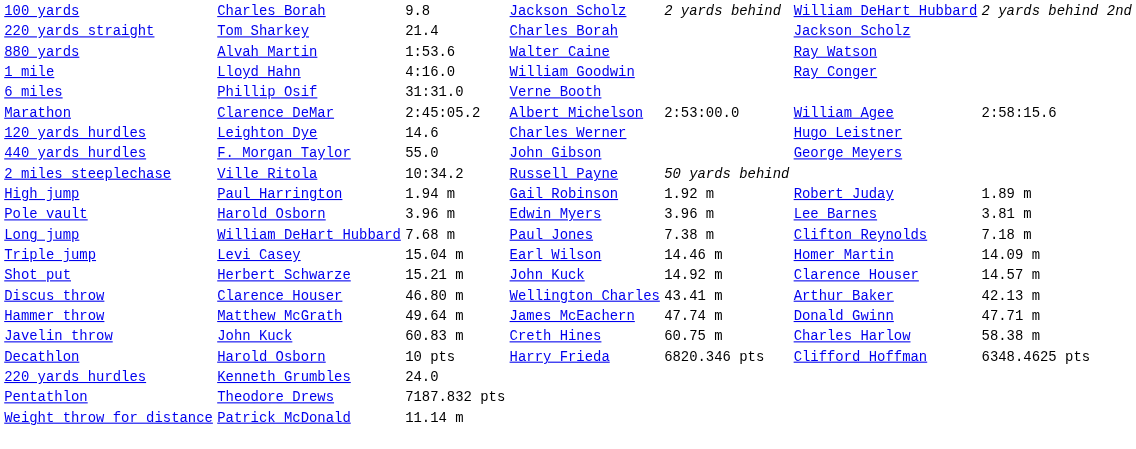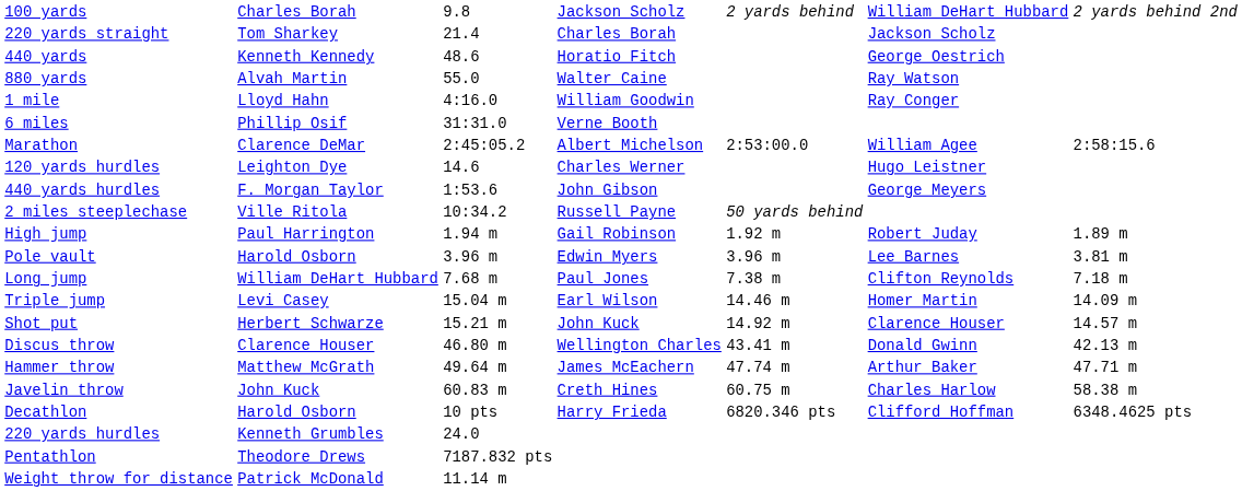+ row: 440 yards | Kenneth Kennedy | 48.6 | Horatio Fitch | George Oestrich
880 yards | column 3: 1:53.6 -> 55.0
440 yards hurdles | column 3: 55.0 -> 1:53.6
Discus throw | column 6: Arthur Baker -> Donald Gwinn
Hammer throw | column 6: Donald Gwinn -> Arthur Baker
